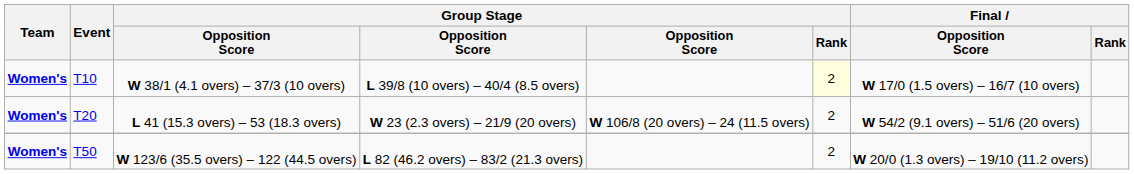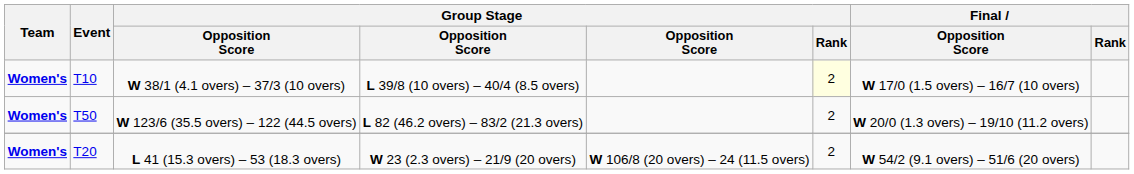rows swapped: L 41 (15.3 overs) – 53 (18.3 overs) <-> W 123/6 (35.5 overs) – 122 (44.5 overs)
